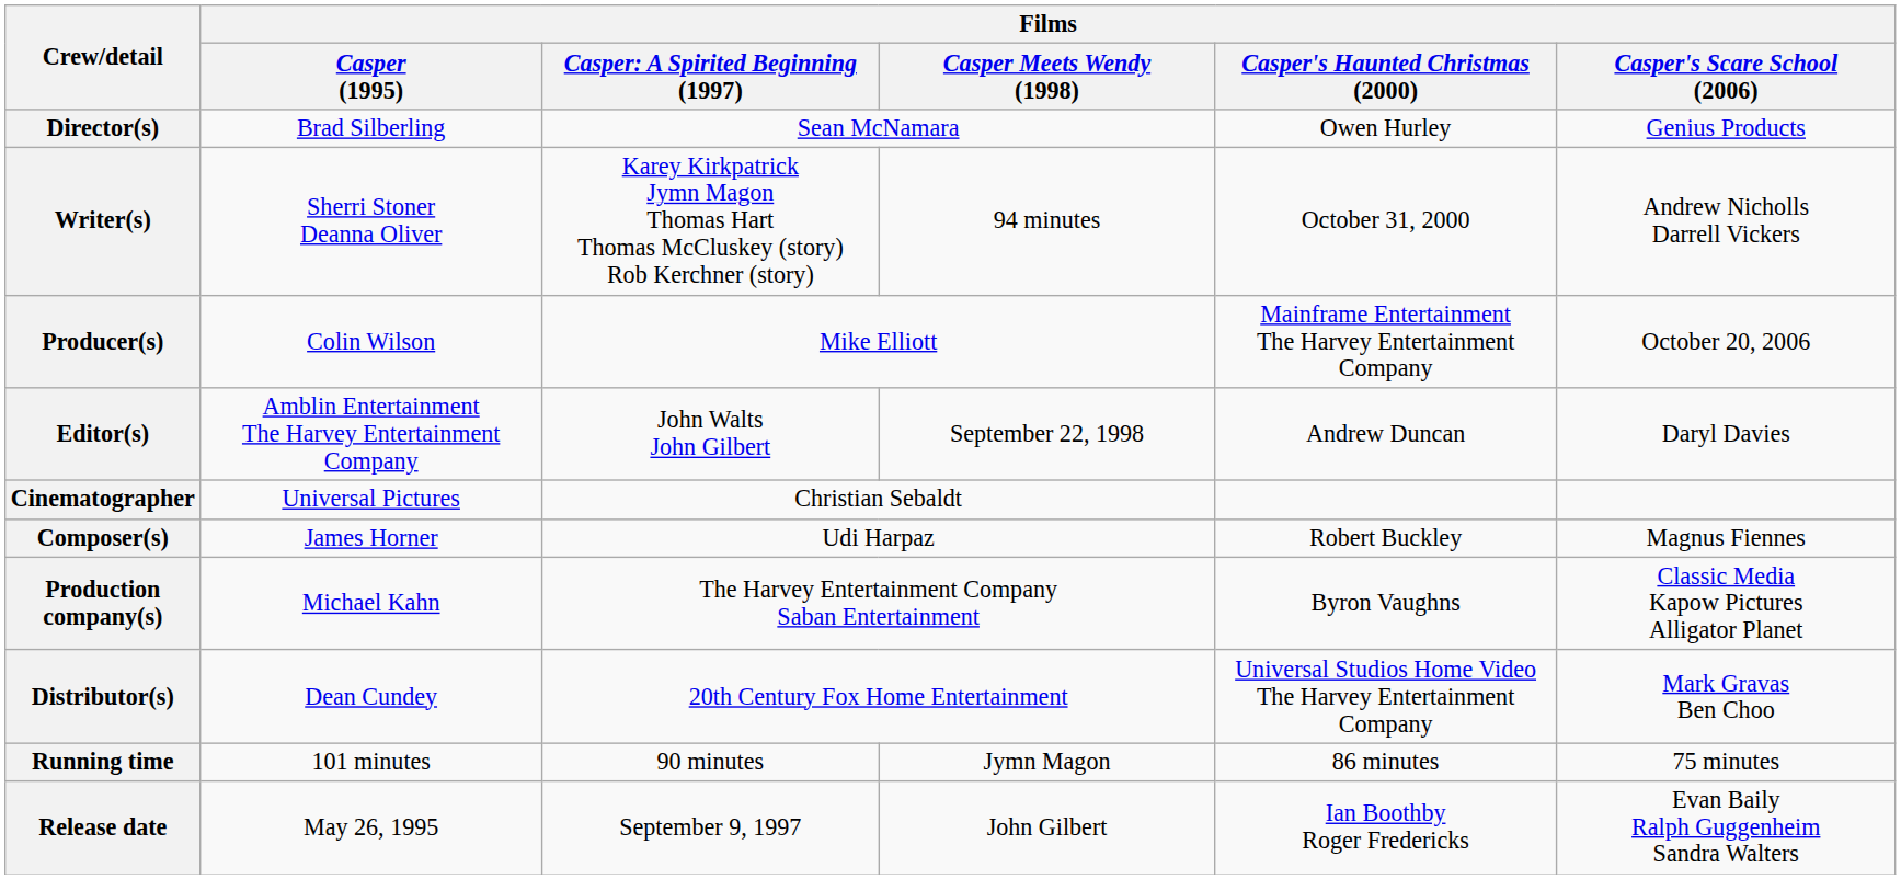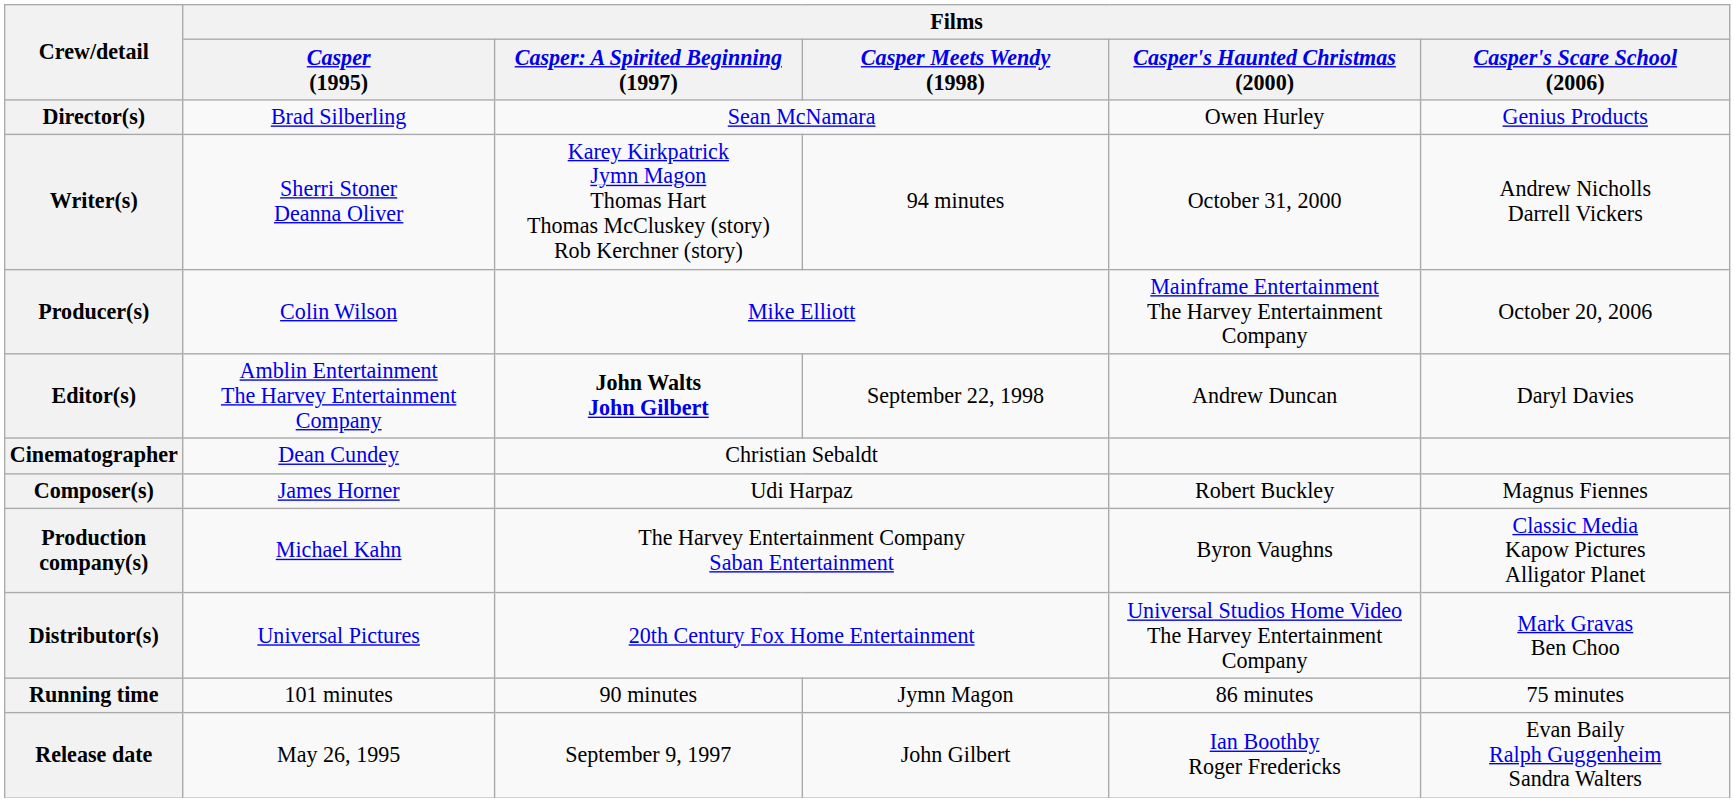Editor(s) | column 3: normal -> bold
Cinematographer | Films / Casper (1995): Universal Pictures -> Dean Cundey
Distributor(s) | Films / Casper (1995): Dean Cundey -> Universal Pictures
